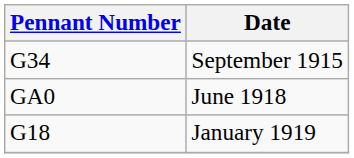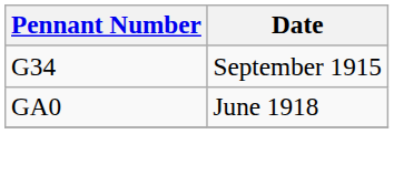- row: G18 | January 1919
